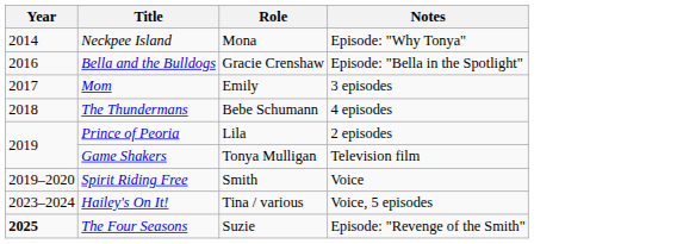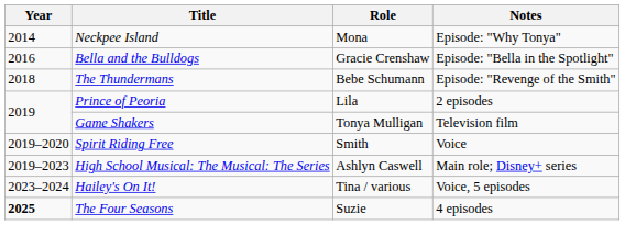- row: 2017 | Mom | Emily | 3 episodes
The Thundermans | Notes: 4 episodes -> Episode: "Revenge of the Smith"
+ row: 2019–2023 | High School Musical: The Musical: The Series | Ashlyn Caswell | Main role; Disney+ series
The Four Seasons | Notes: Episode: "Revenge of the Smith" -> 4 episodes
